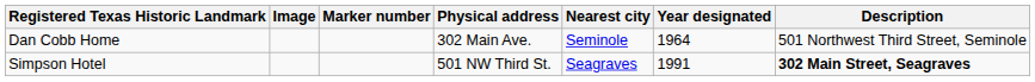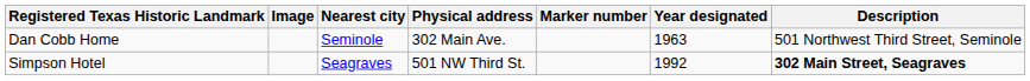columns swapped: Marker number <-> Nearest city
Dan Cobb Home | Year designated: 1964 -> 1963
Simpson Hotel | Year designated: 1991 -> 1992
